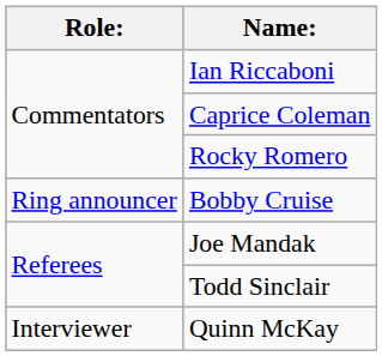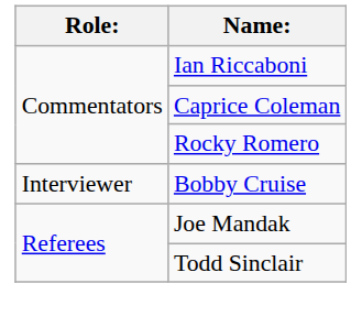Bobby Cruise | Role:: Ring announcer -> Interviewer
- row: Interviewer | Quinn McKay
